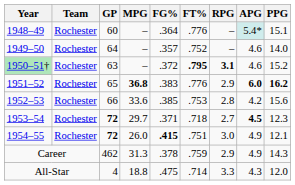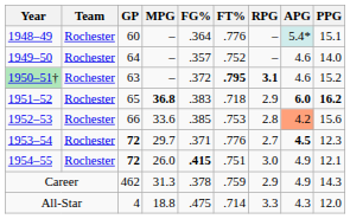1951–52 | FT%: .776 -> .718
1952–53 | APG: no background -> lightsalmon background
1953–54 | FT%: .718 -> .776
